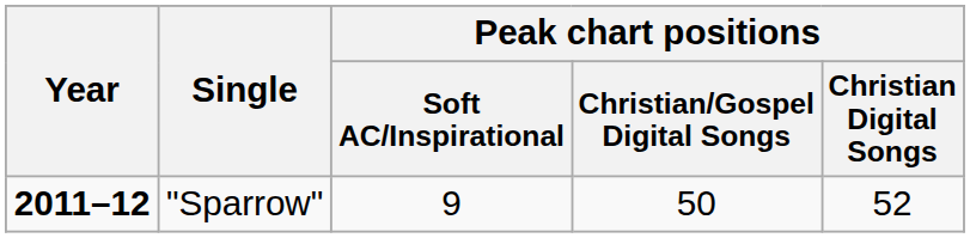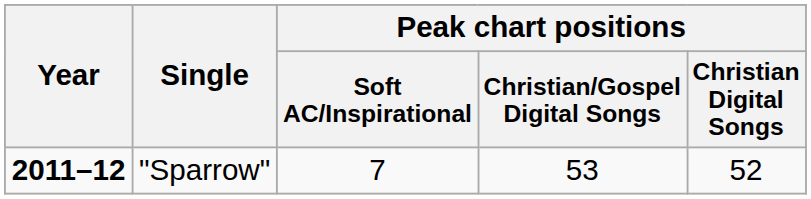"Sparrow" | Peak chart positions / Soft AC/Inspirational: 9 -> 7
"Sparrow" | Peak chart positions / Christian/Gospel Digital Songs: 50 -> 53
